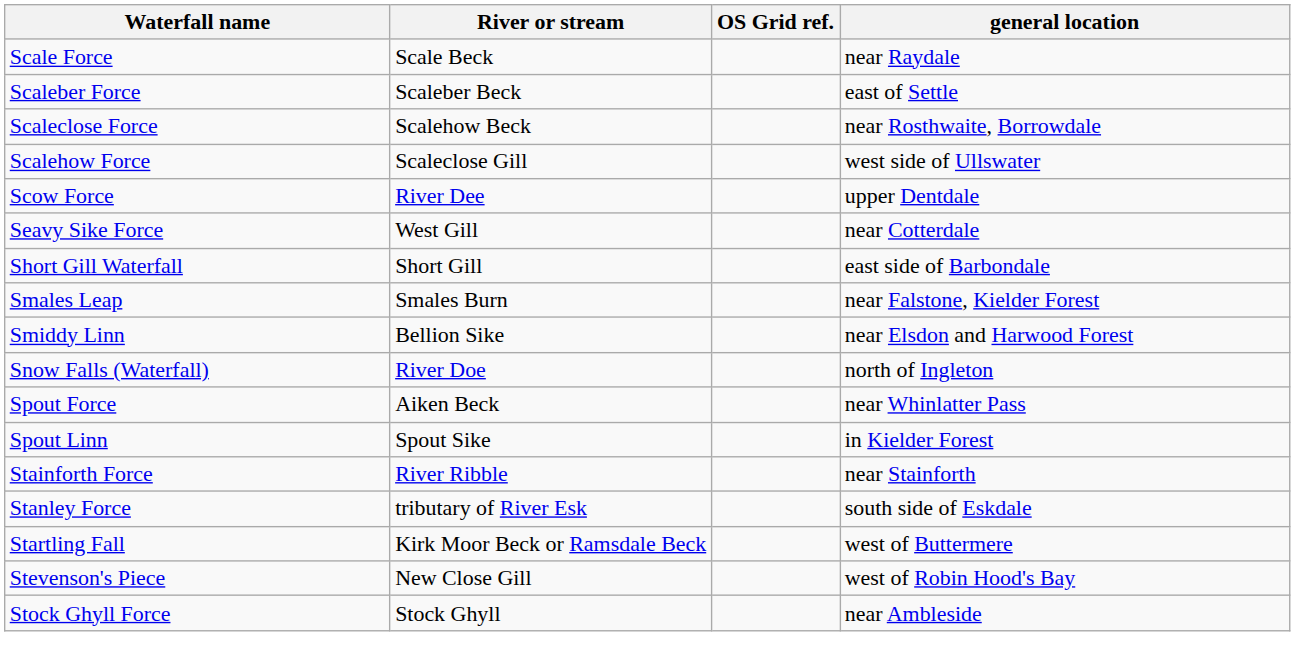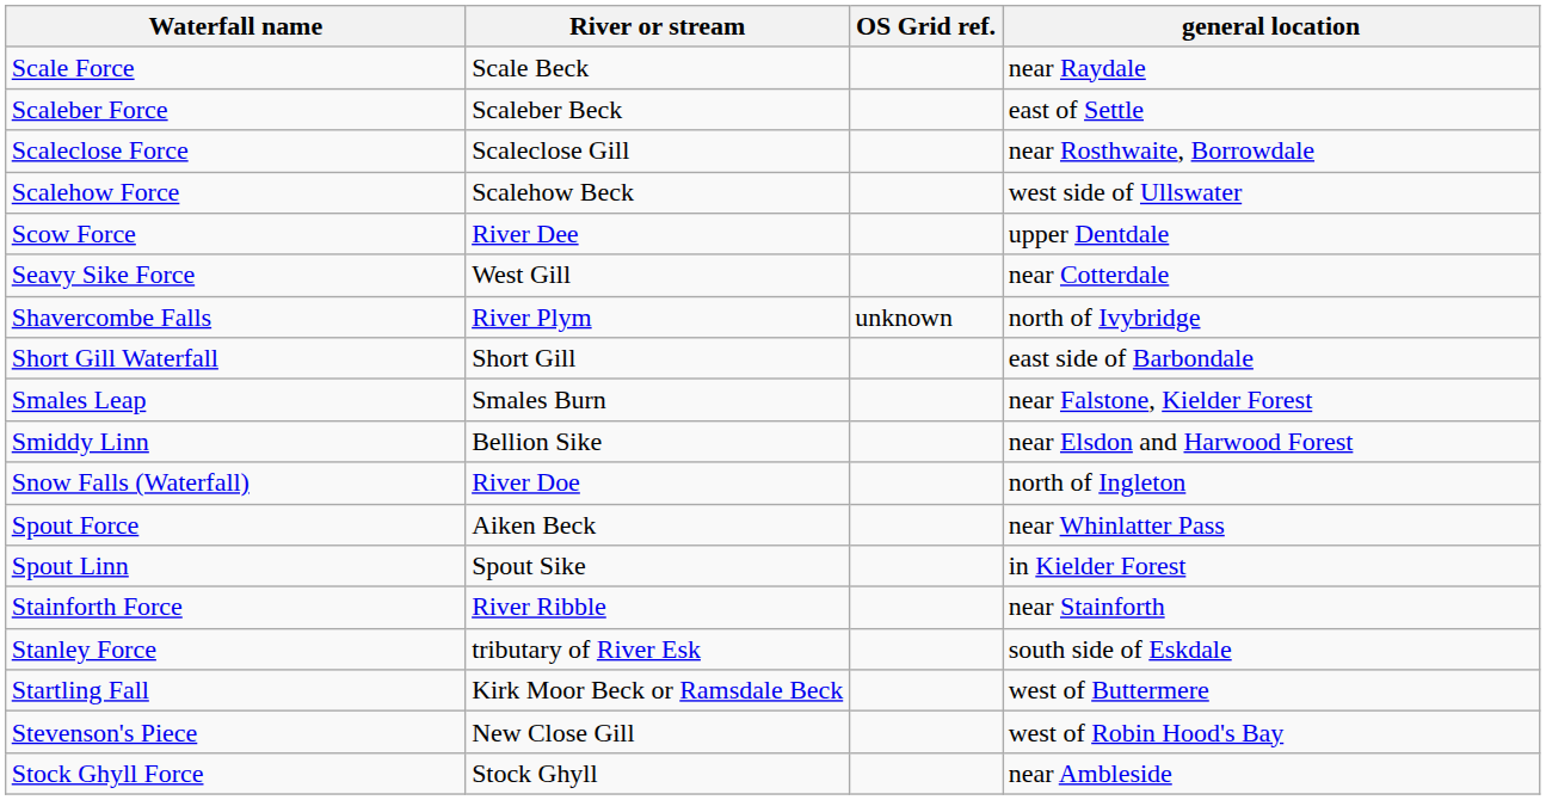Scaleclose Force | River or stream: Scalehow Beck -> Scaleclose Gill
Scalehow Force | River or stream: Scaleclose Gill -> Scalehow Beck
+ row: Shavercombe Falls | River Plym | unknown | north of Ivybridge
